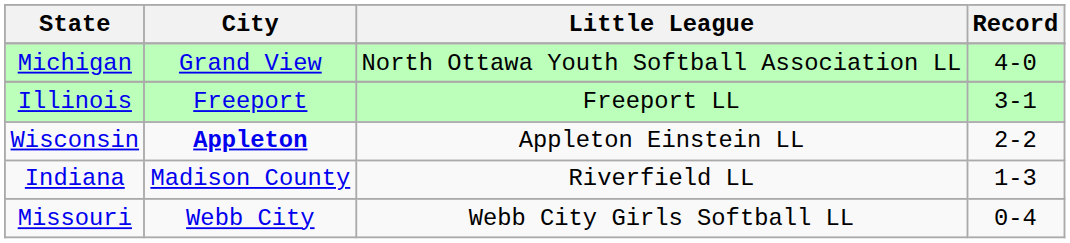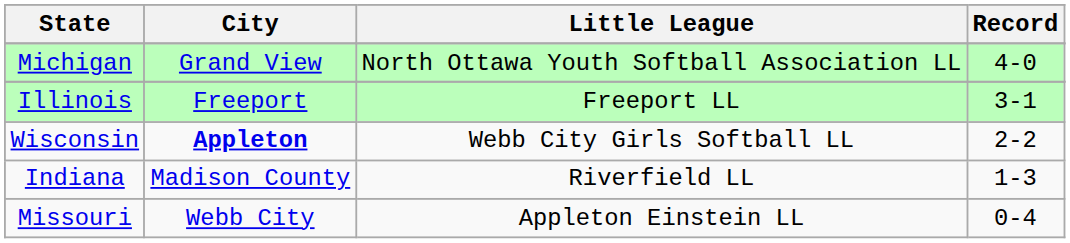Wisconsin | Little League: Appleton Einstein LL -> Webb City Girls Softball LL
Missouri | Little League: Webb City Girls Softball LL -> Appleton Einstein LL
